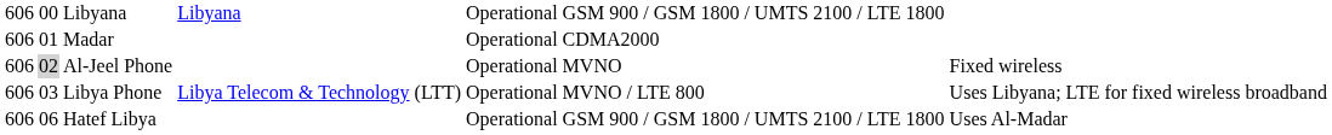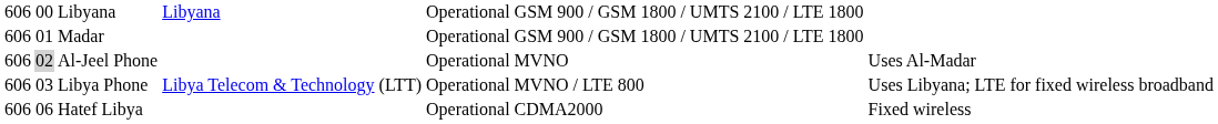Madar | column 6: CDMA2000 -> GSM 900 / GSM 1800 / UMTS 2100 / LTE 1800
Al-Jeel Phone | column 7: Fixed wireless -> Uses Al-Madar
Hatef Libya | column 6: GSM 900 / GSM 1800 / UMTS 2100 / LTE 1800 -> CDMA2000
Hatef Libya | column 7: Uses Al-Madar -> Fixed wireless
